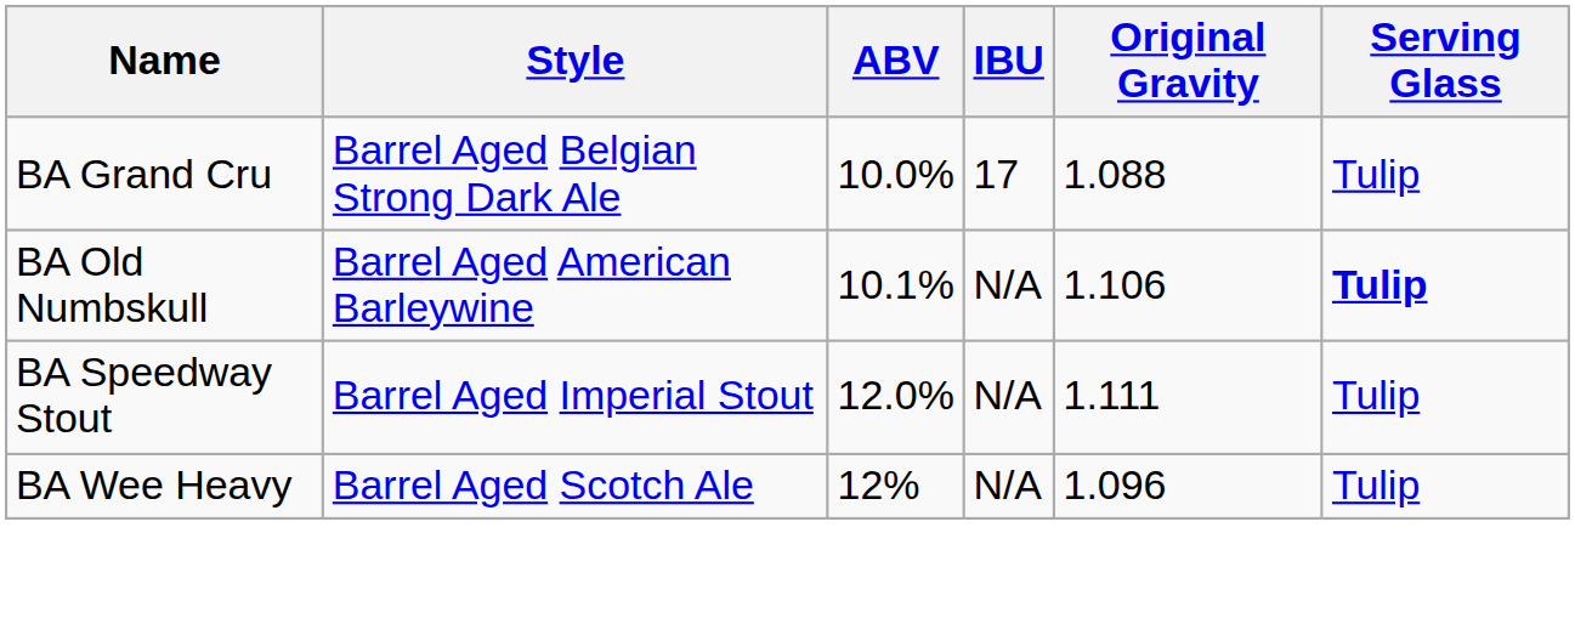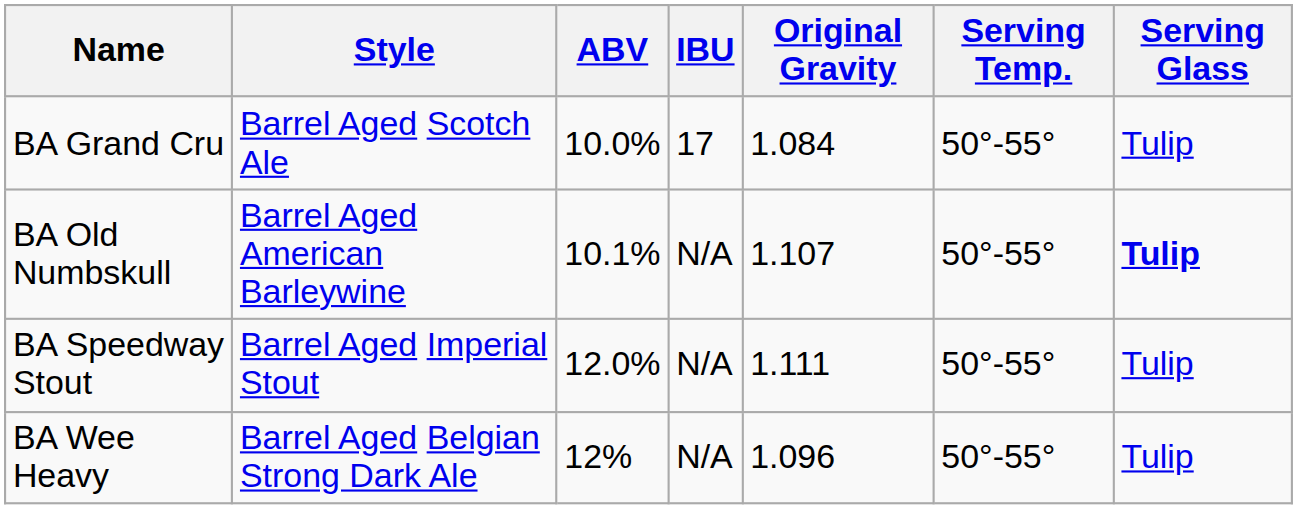+ column: Serving Temp. | 50°-55° | 50°-55° | 50°-55° | 50°-55°
BA Grand Cru | Style: Barrel Aged Belgian Strong Dark Ale -> Barrel Aged Scotch Ale
BA Grand Cru | Original Gravity: 1.088 -> 1.084
BA Old Numbskull | Original Gravity: 1.106 -> 1.107
BA Wee Heavy | Style: Barrel Aged Scotch Ale -> Barrel Aged Belgian Strong Dark Ale
